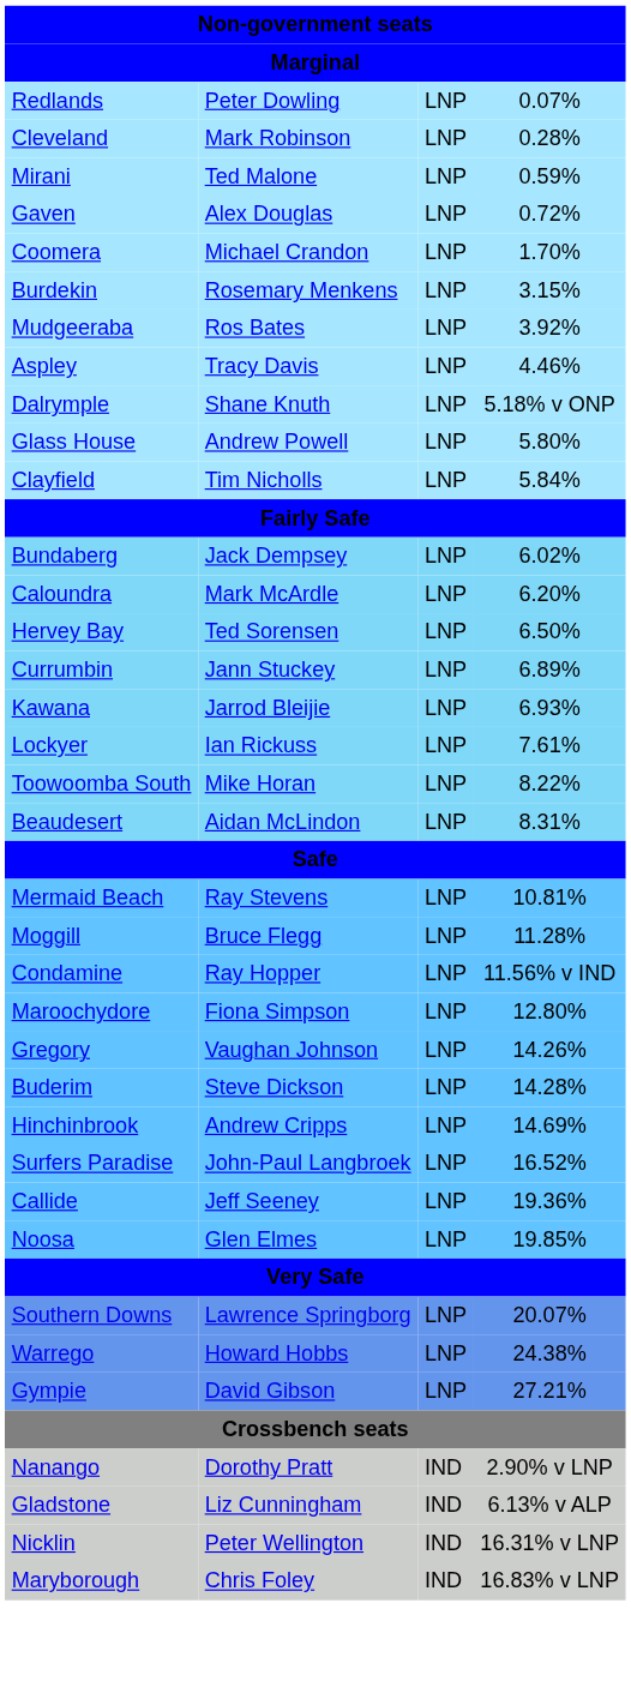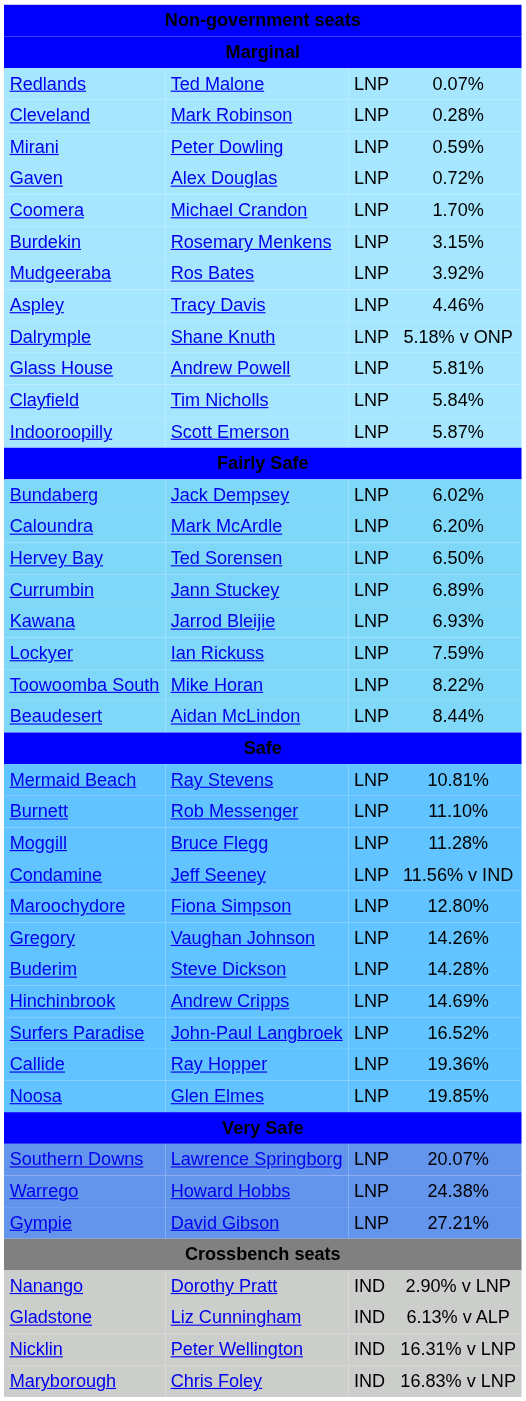Redlands | column 2: Peter Dowling -> Ted Malone
Mirani | column 2: Ted Malone -> Peter Dowling
Glass House | column 4: 5.80% -> 5.81%
+ row: Indooroopilly | Scott Emerson | LNP | 5.87%
Lockyer | column 4: 7.61% -> 7.59%
Beaudesert | column 4: 8.31% -> 8.44%
+ row: Burnett | Rob Messenger | LNP | 11.10%
Condamine | column 2: Ray Hopper -> Jeff Seeney
Callide | column 2: Jeff Seeney -> Ray Hopper
